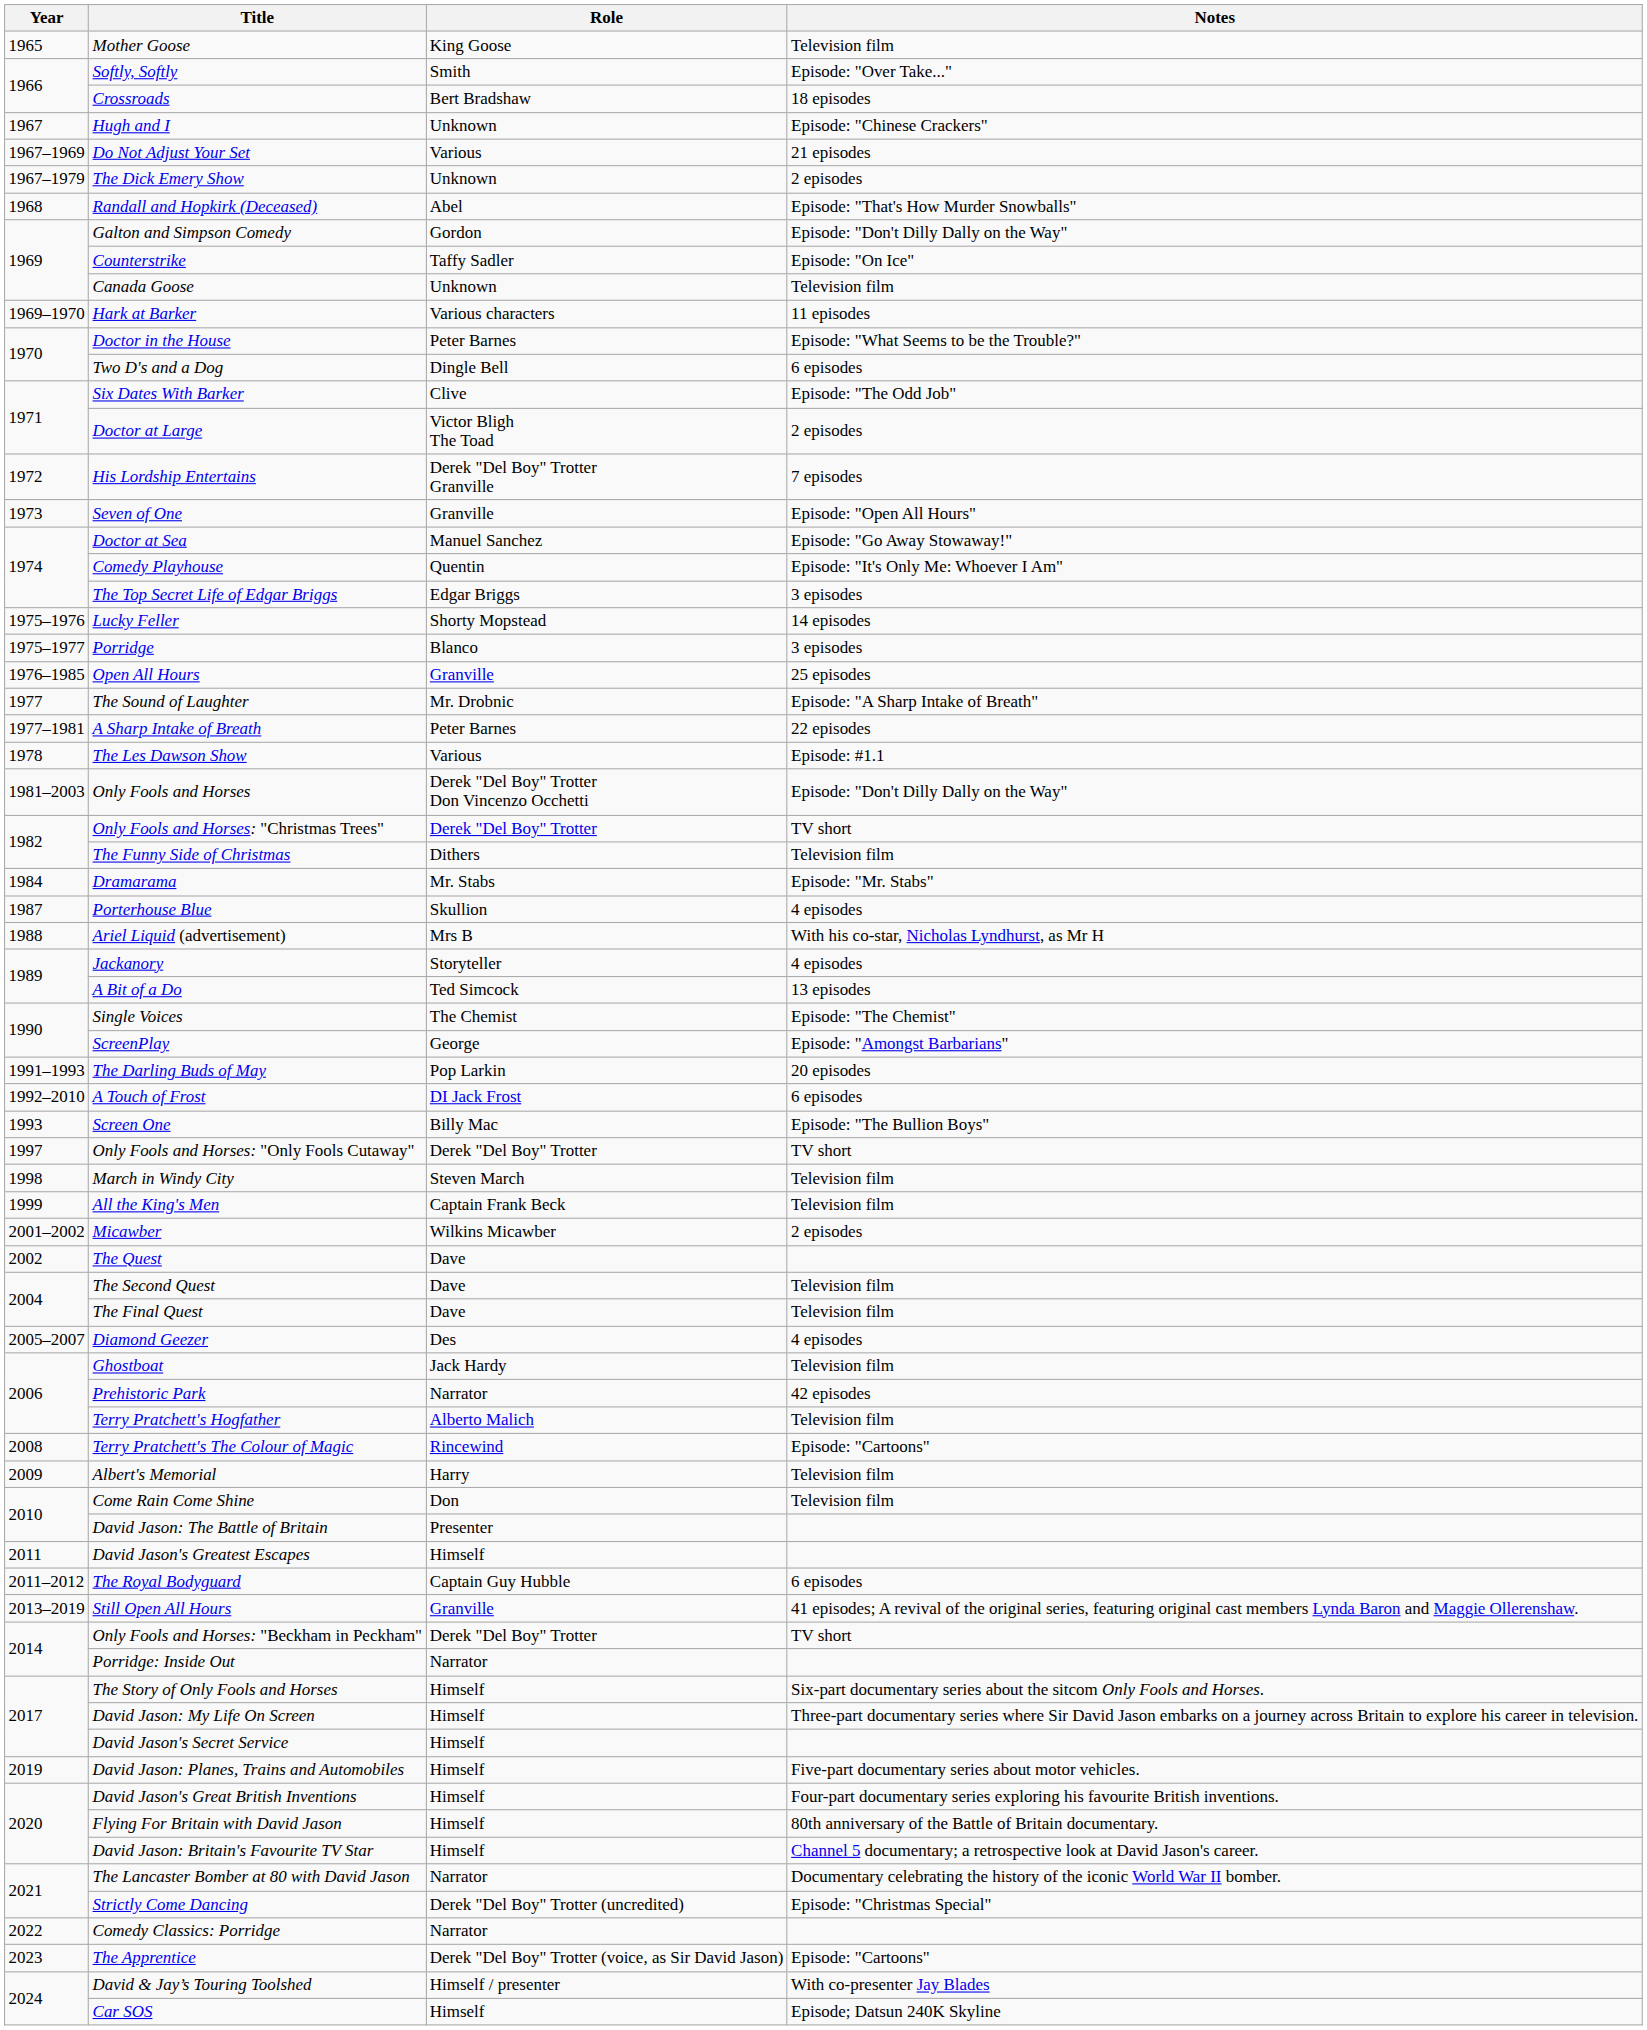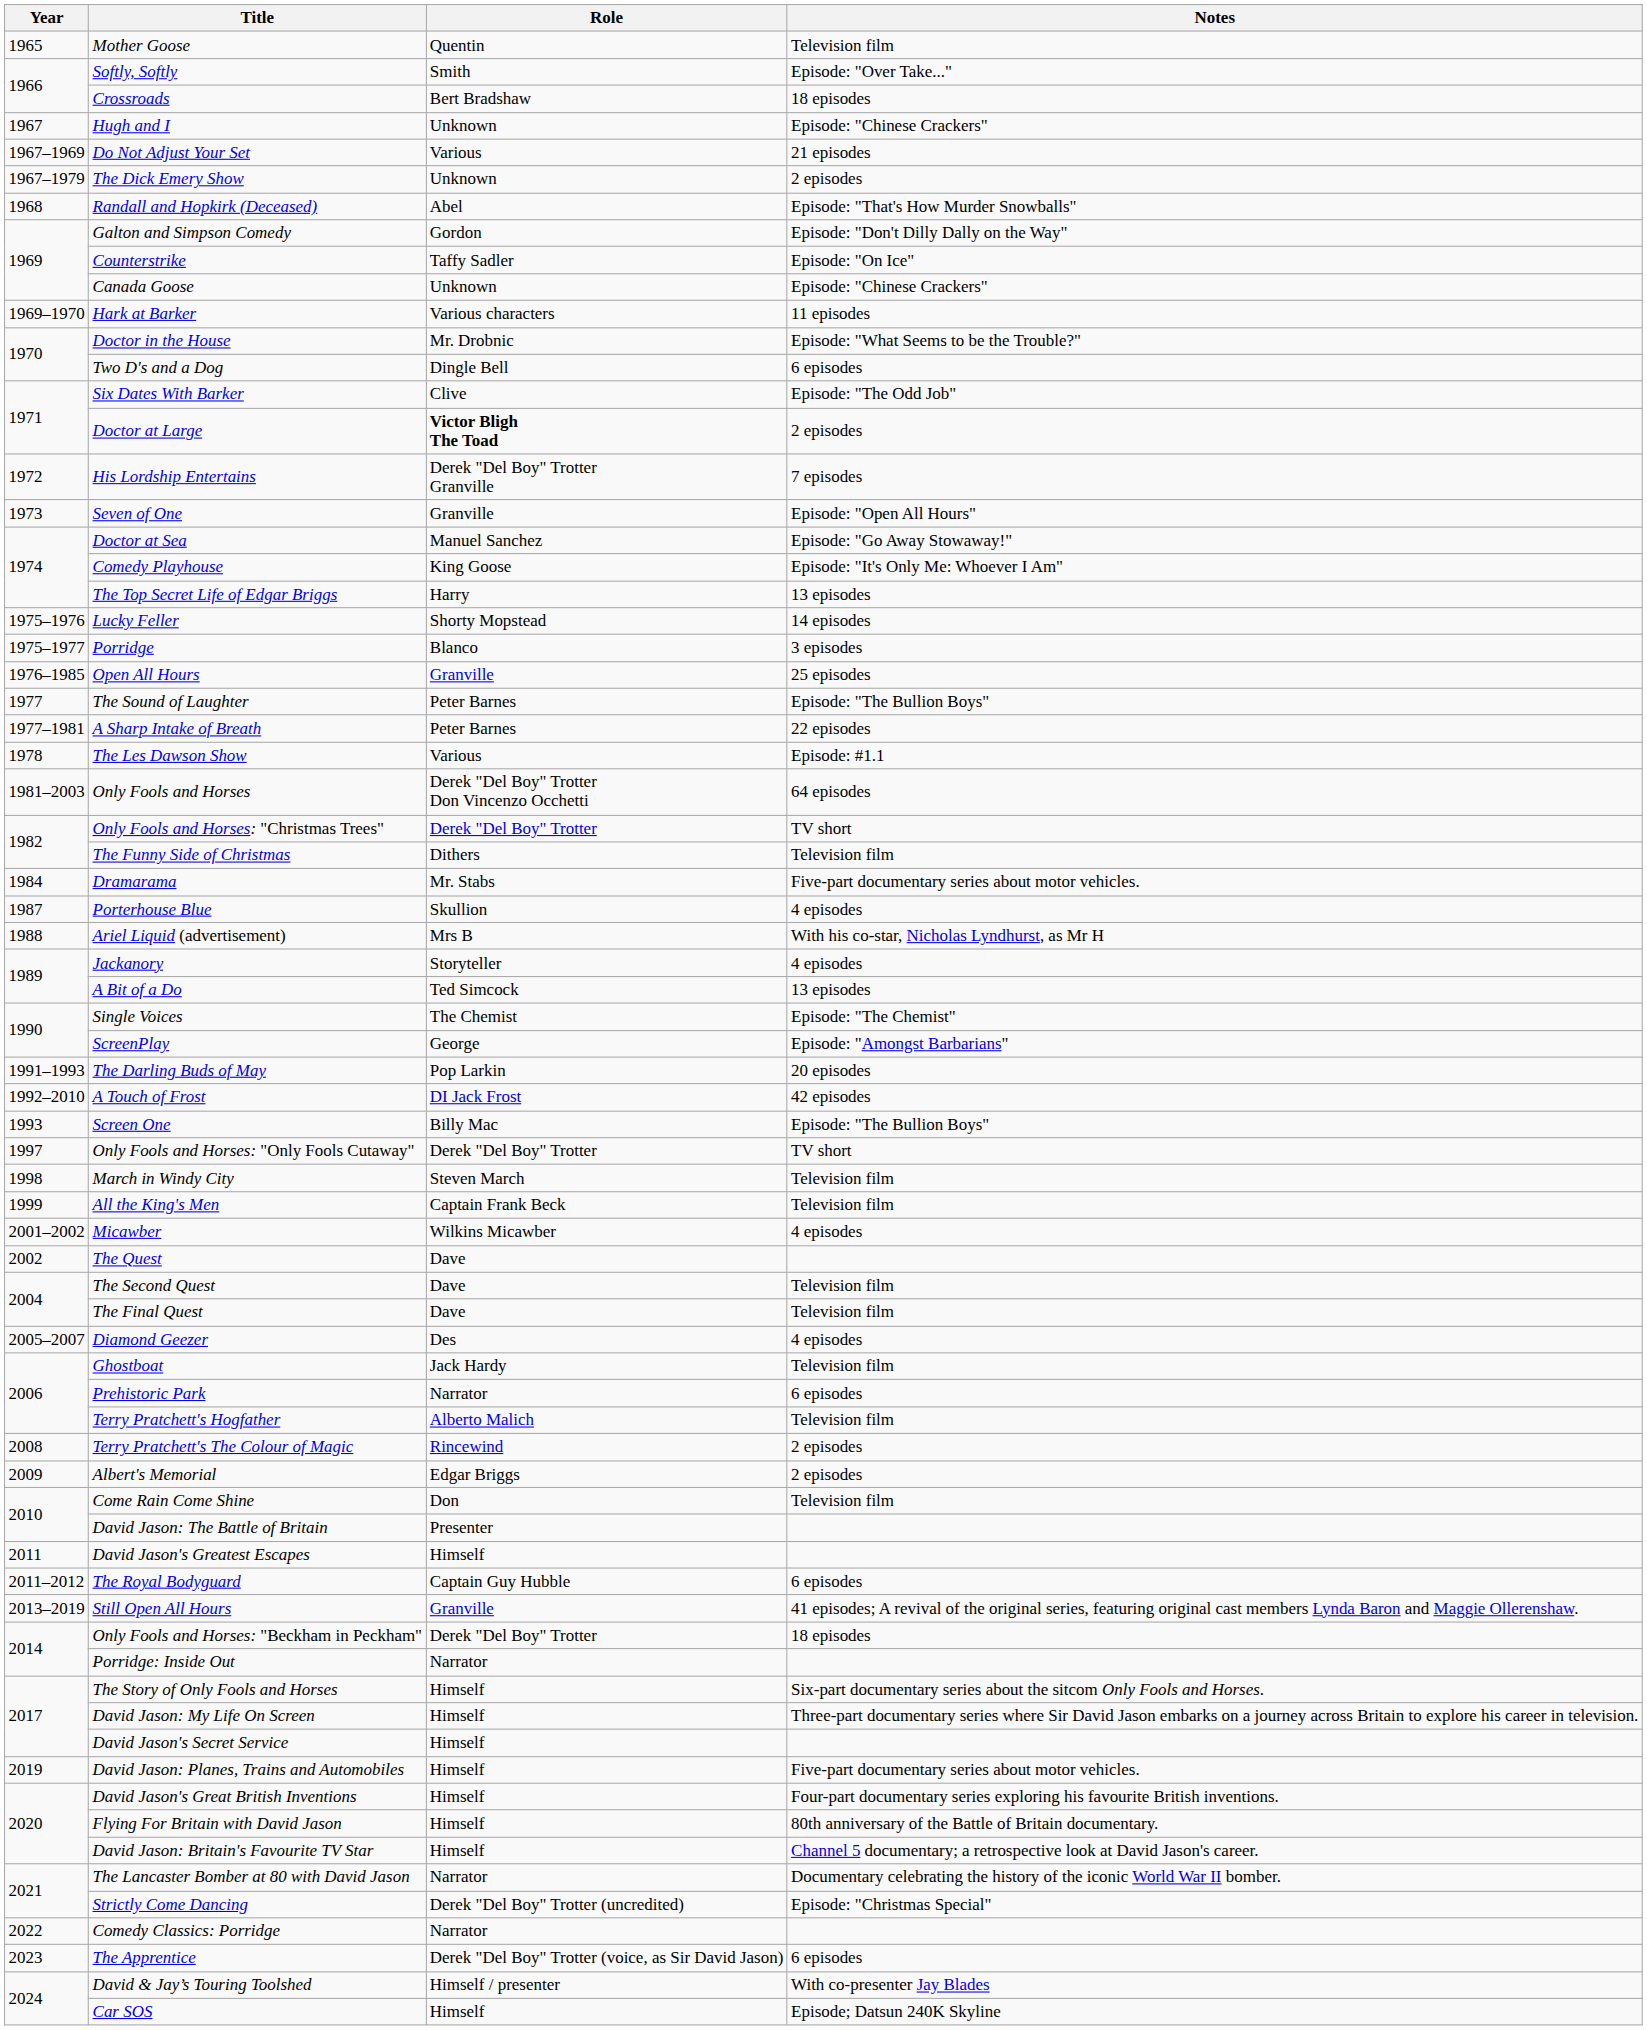Mother Goose | Role: King Goose -> Quentin
Canada Goose | Notes: Television film -> Episode: "Chinese Crackers"
Doctor in the House | Role: Peter Barnes -> Mr. Drobnic
Doctor at Large | Role: normal -> bold
Comedy Playhouse | Role: Quentin -> King Goose
The Top Secret Life of Edgar Briggs | Role: Edgar Briggs -> Harry
The Top Secret Life of Edgar Briggs | Notes: 3 episodes -> 13 episodes
The Sound of Laughter | Role: Mr. Drobnic -> Peter Barnes
The Sound of Laughter | Notes: Episode: "A Sharp Intake of Breath" -> Episode: "The Bullion Boys"
Only Fools and Horses | Notes: Episode: "Don't Dilly Dally on the Way" -> 64 episodes
Dramarama | Notes: Episode: "Mr. Stabs" -> Five-part documentary series about motor vehicles.
A Touch of Frost | Notes: 6 episodes -> 42 episodes
Micawber | Notes: 2 episodes -> 4 episodes
Prehistoric Park | Notes: 42 episodes -> 6 episodes
Terry Pratchett's The Colour of Magic | Notes: Episode: "Cartoons" -> 2 episodes
Albert's Memorial | Role: Harry -> Edgar Briggs
Albert's Memorial | Notes: Television film -> 2 episodes
Only Fools and Horses: "Beckham in Peckham" | Notes: TV short -> 18 episodes
The Apprentice | Notes: Episode: "Cartoons" -> 6 episodes
